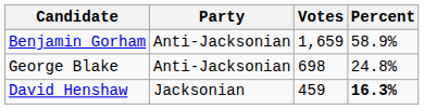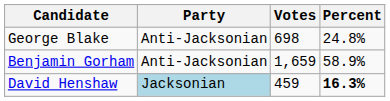rows swapped: Benjamin Gorham <-> George Blake
David Henshaw | Party: no background -> lightblue background
